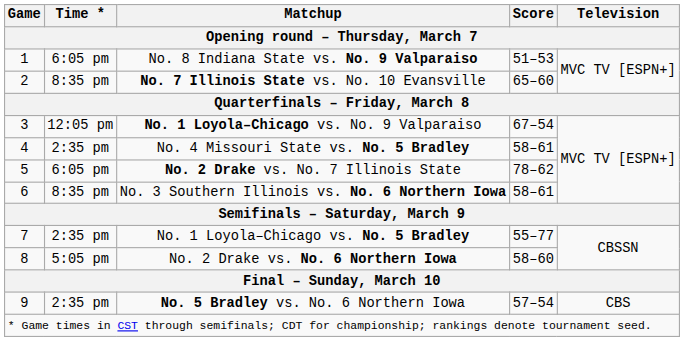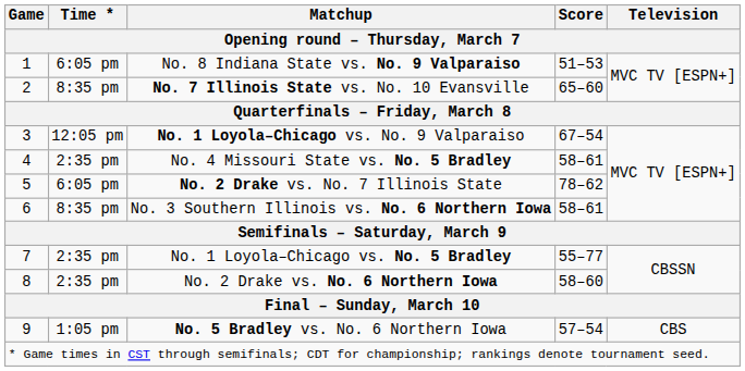No. 2 Drake vs. No. 6 Northern Iowa | Time *: 5:05 pm -> 2:35 pm
No. 5 Bradley vs. No. 6 Northern Iowa | Time *: 2:35 pm -> 1:05 pm
